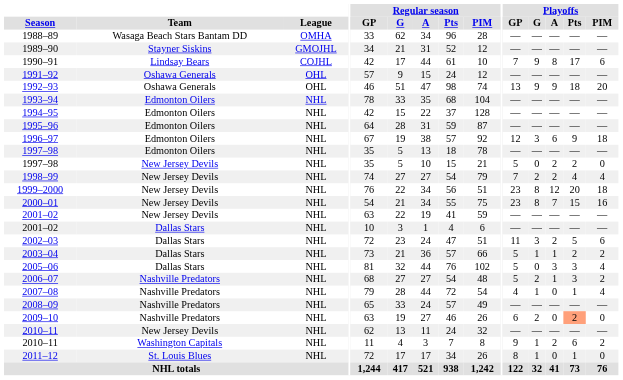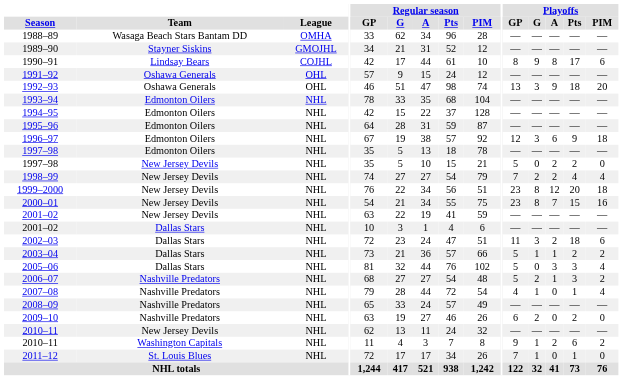1990–91 | Playoffs / GP: 7 -> 8
1992–93 | Playoffs / G: 9 -> 3
2002–03 | Playoffs / Pts: 5 -> 18
2009–10 | Playoffs / Pts: lightsalmon background -> no background
2011–12 | Playoffs / GP: 8 -> 7
